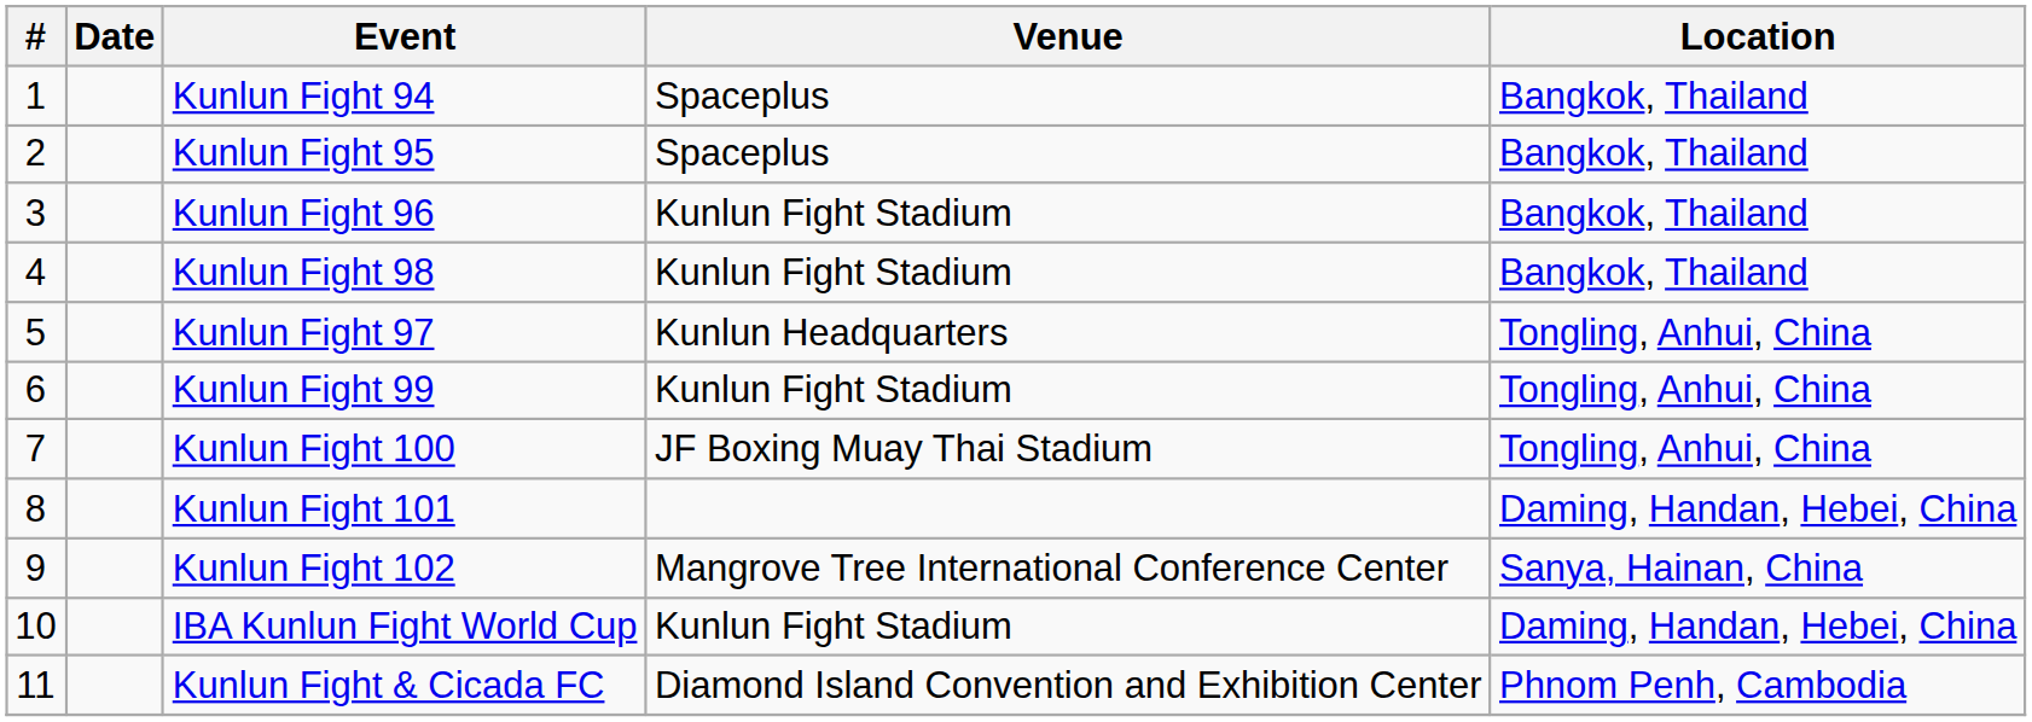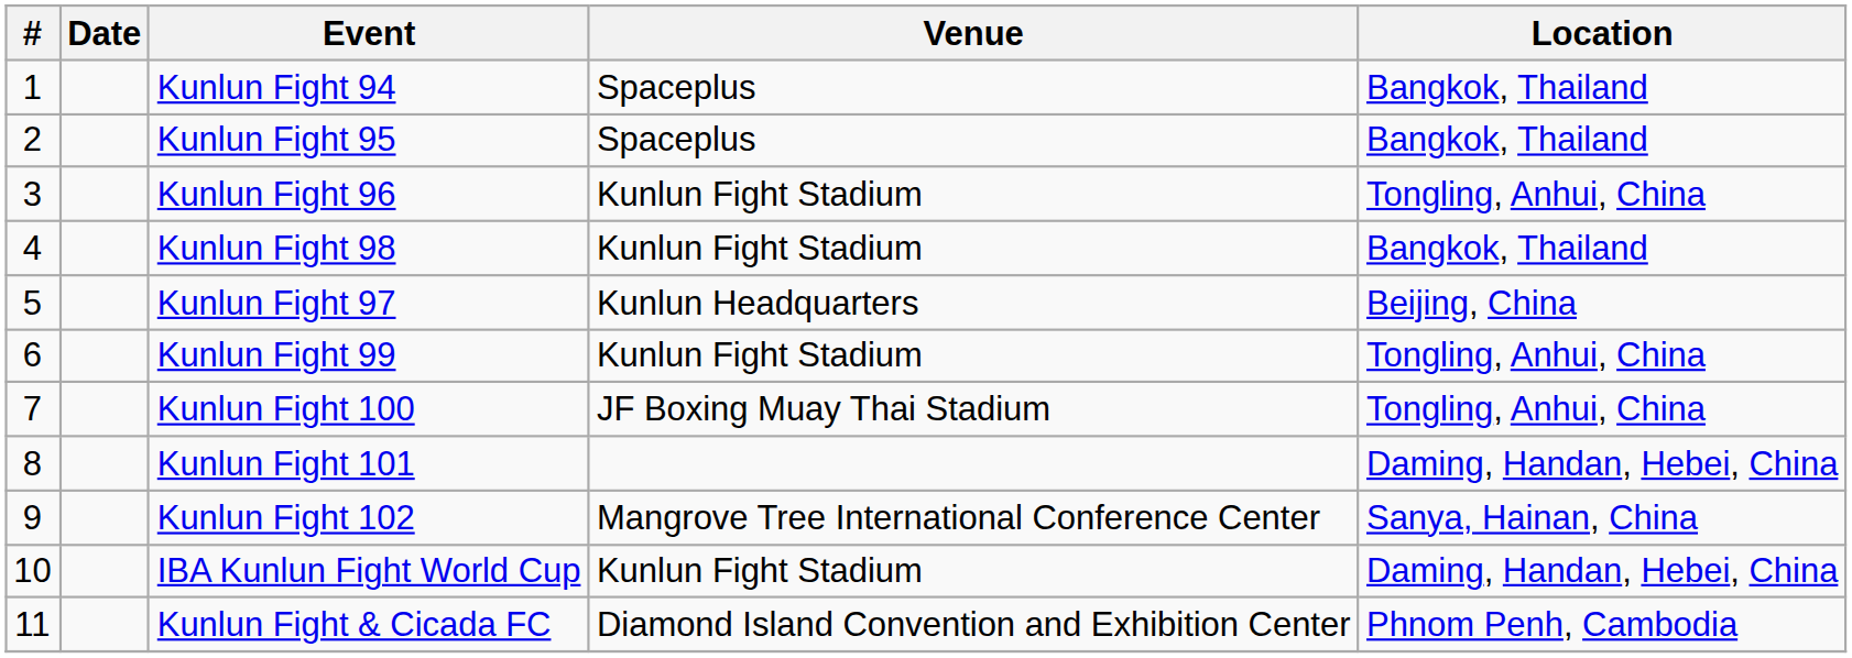Kunlun Fight 96 | Location: Bangkok, Thailand -> Tongling, Anhui, China
Kunlun Fight 97 | Location: Tongling, Anhui, China -> Beijing, China
